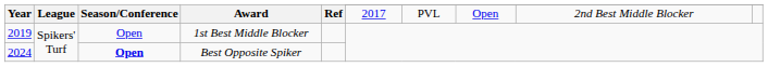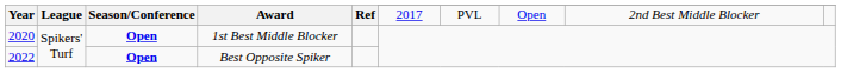1st Best Middle Blocker | Year: 2019 -> 2020
1st Best Middle Blocker | Season/Conference: normal -> bold
Best Opposite Spiker | Year: 2024 -> 2022
